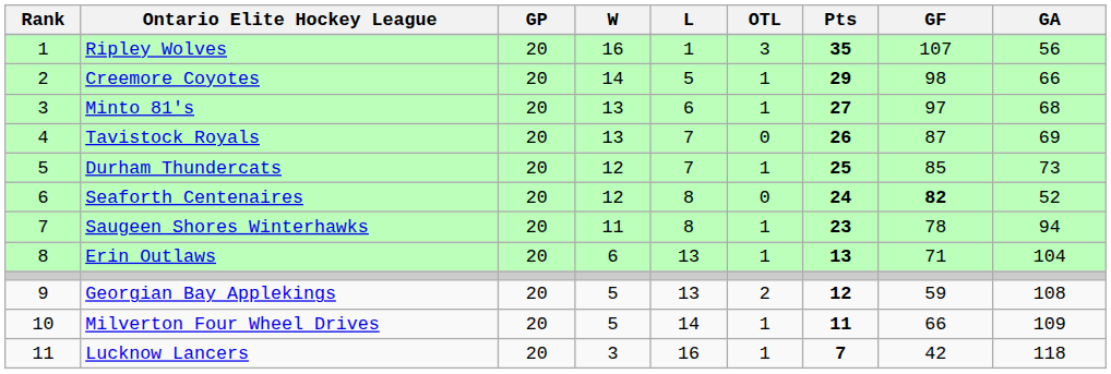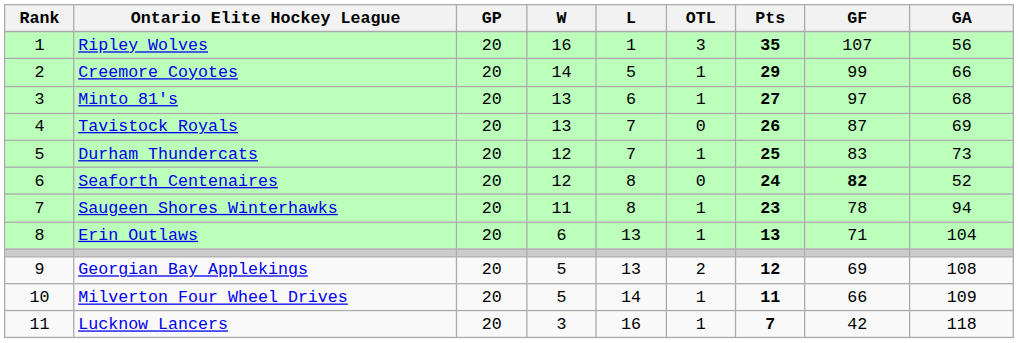Creemore Coyotes | GF: 98 -> 99
Durham Thundercats | GF: 85 -> 83
Georgian Bay Applekings | GF: 59 -> 69
